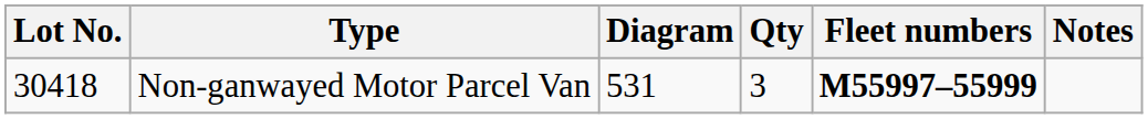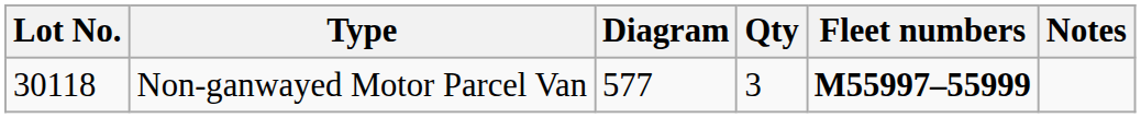Non-ganwayed Motor Parcel Van | Lot No.: 30418 -> 30118
Non-ganwayed Motor Parcel Van | Diagram: 531 -> 577
